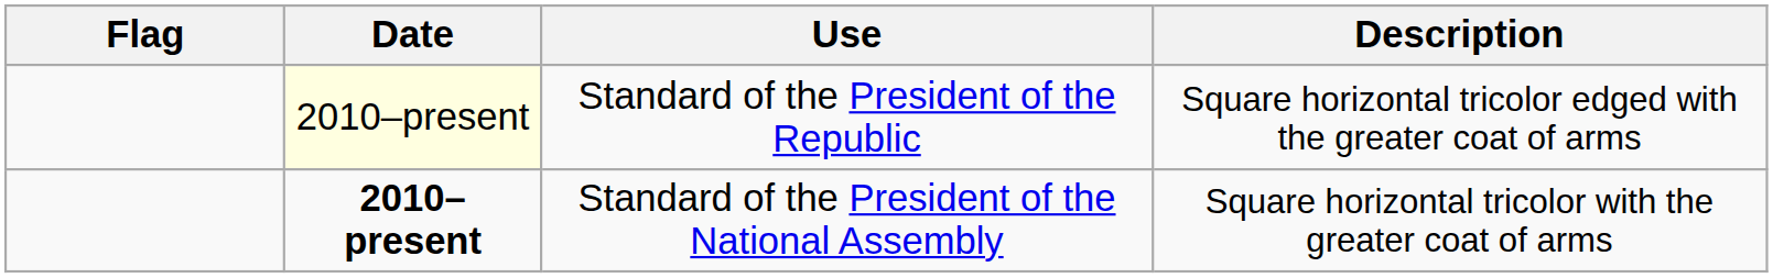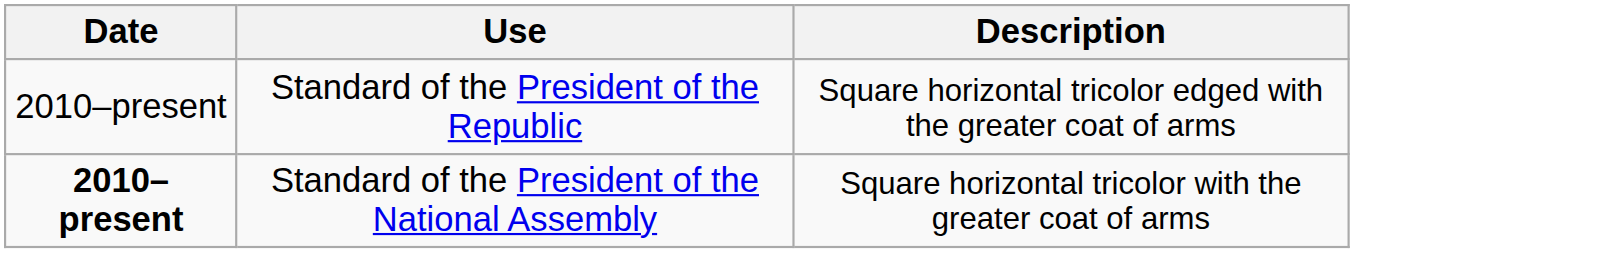- column: Flag
Standard of the President of the Republic | Date: lightyellow background -> no background
